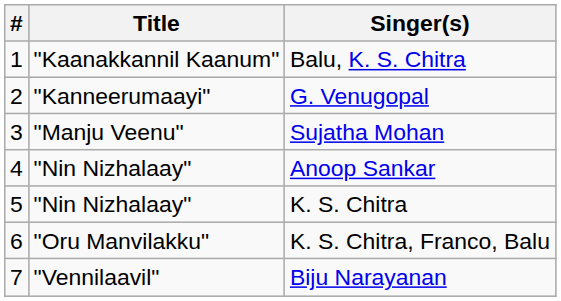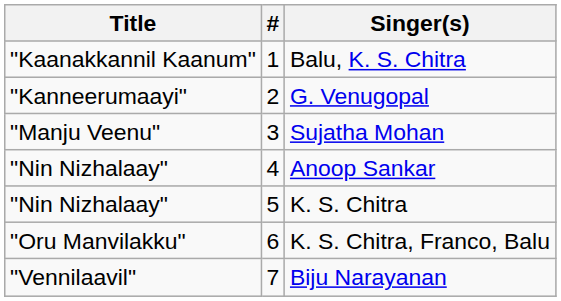columns swapped: # <-> Title
